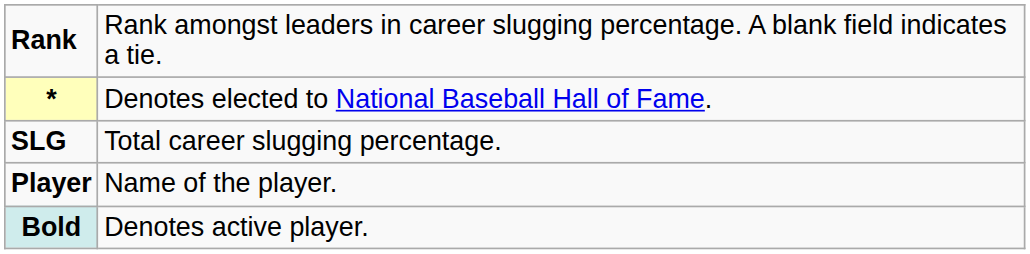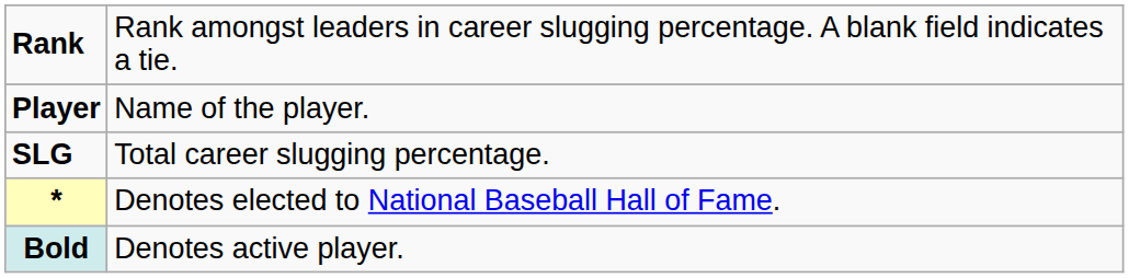rows swapped: Player <-> *
